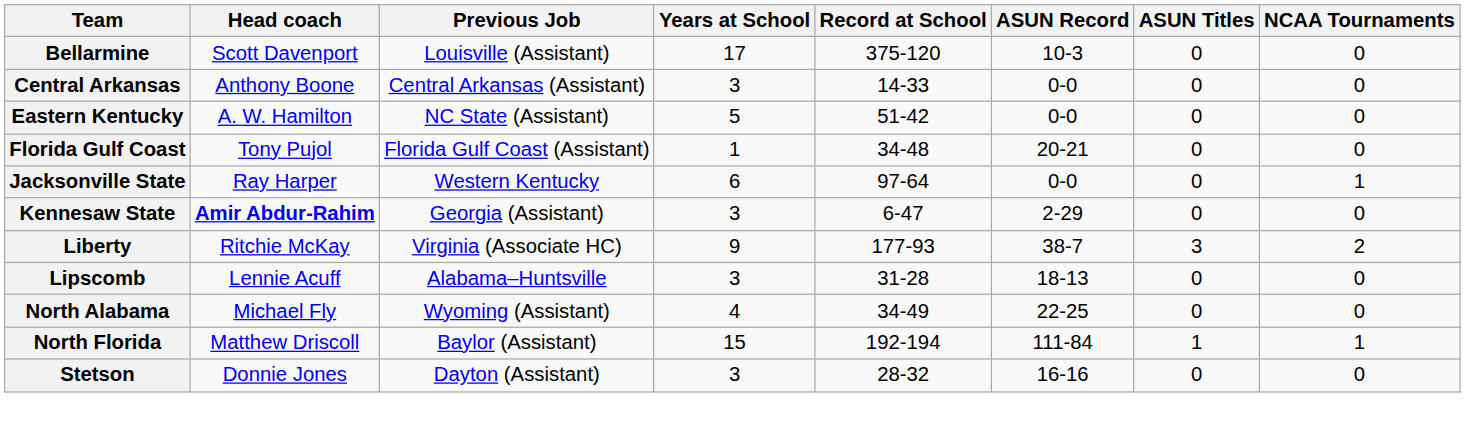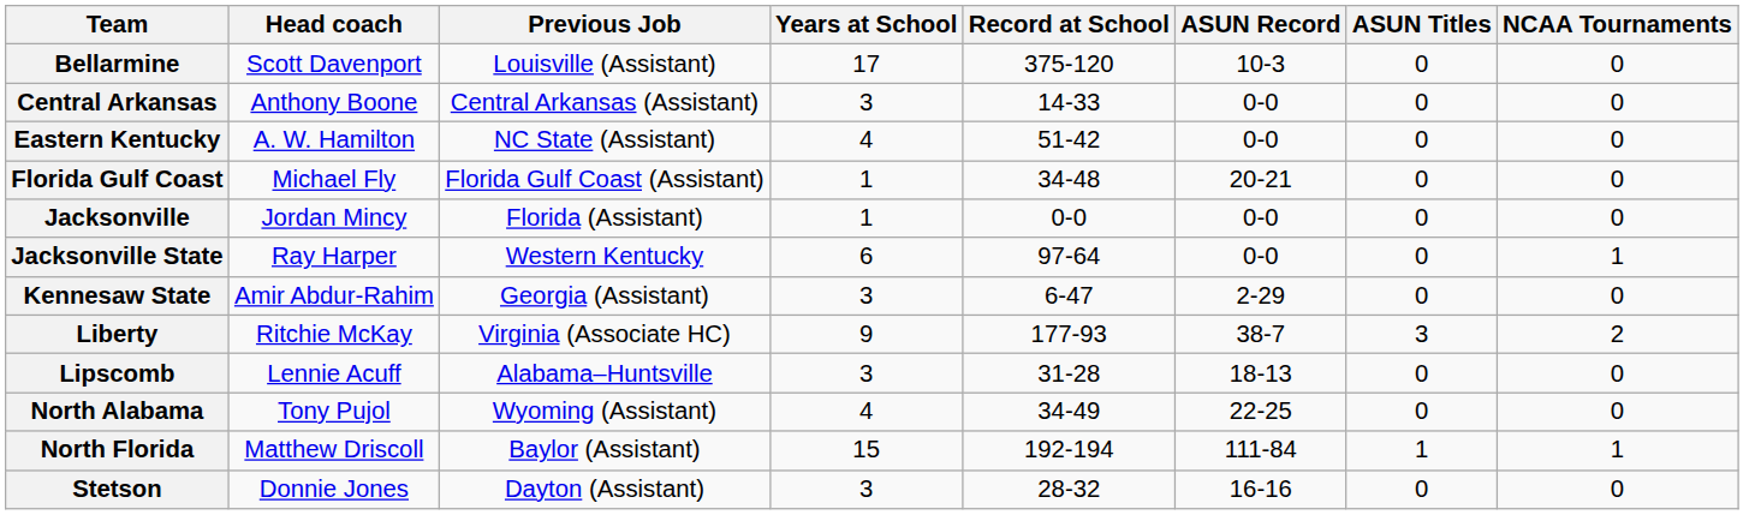Eastern Kentucky | Years at School: 5 -> 4
Florida Gulf Coast | Head coach: Tony Pujol -> Michael Fly
+ row: Jacksonville | Jordan Mincy | Florida (Assistant) | 1 | 0-0 | 0-0 | 0 | 0
Kennesaw State | Head coach: bold -> normal
North Alabama | Head coach: Michael Fly -> Tony Pujol
